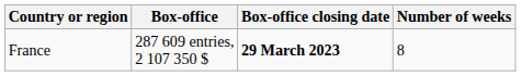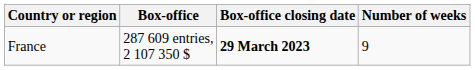France | Number of weeks: 8 -> 9
